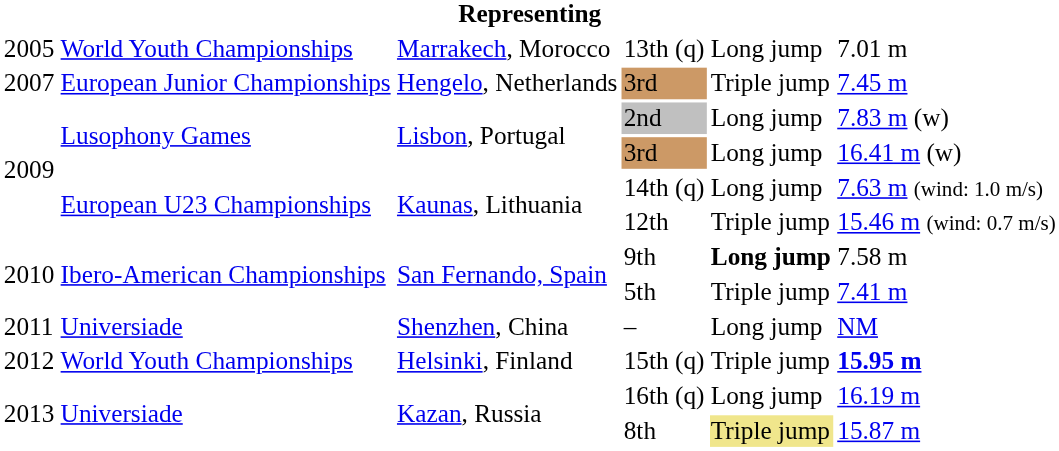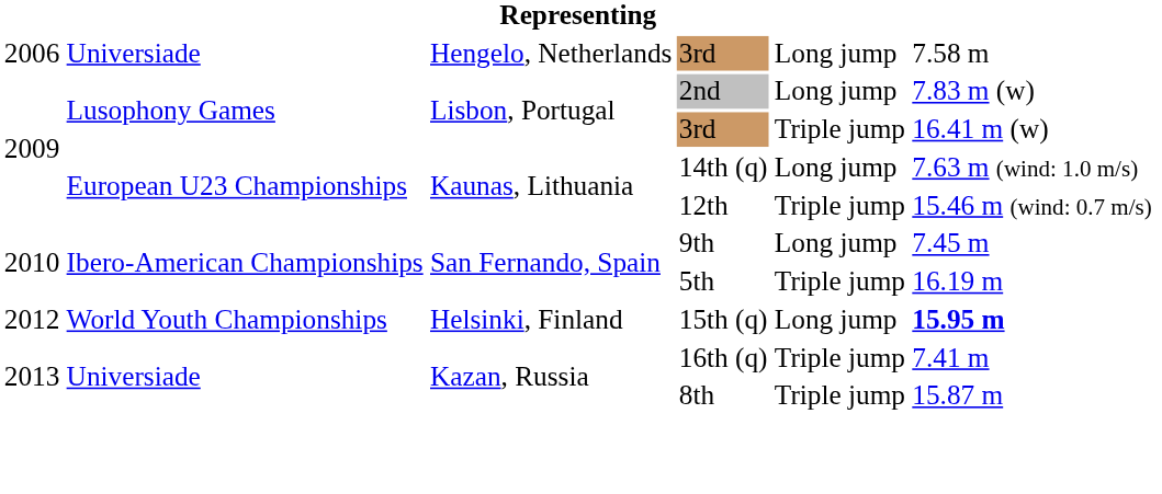- row: 2005 | World Youth Championships | Marrakech, Morocco | 13th (q) | Long jump | 7.01 m
Hengelo, Netherlands / 3rd | column 1: 2007 -> 2006
Hengelo, Netherlands / 3rd | column 2: European Junior Championships -> Universiade
Hengelo, Netherlands / 3rd | column 5: Triple jump -> Long jump
Hengelo, Netherlands / 3rd | column 6: 7.45 m -> 7.58 m
Lisbon, Portugal / 3rd | column 5: Long jump -> Triple jump
9th | column 5: bold -> normal
9th | column 6: 7.58 m -> 7.45 m
5th | column 6: 7.41 m -> 16.19 m
- row: 2011 | Universiade | Shenzhen, China | – | Long jump | NM
15th (q) | column 5: Triple jump -> Long jump
16th (q) | column 5: Long jump -> Triple jump
16th (q) | column 6: 16.19 m -> 7.41 m
8th | column 5: khaki background -> no background
